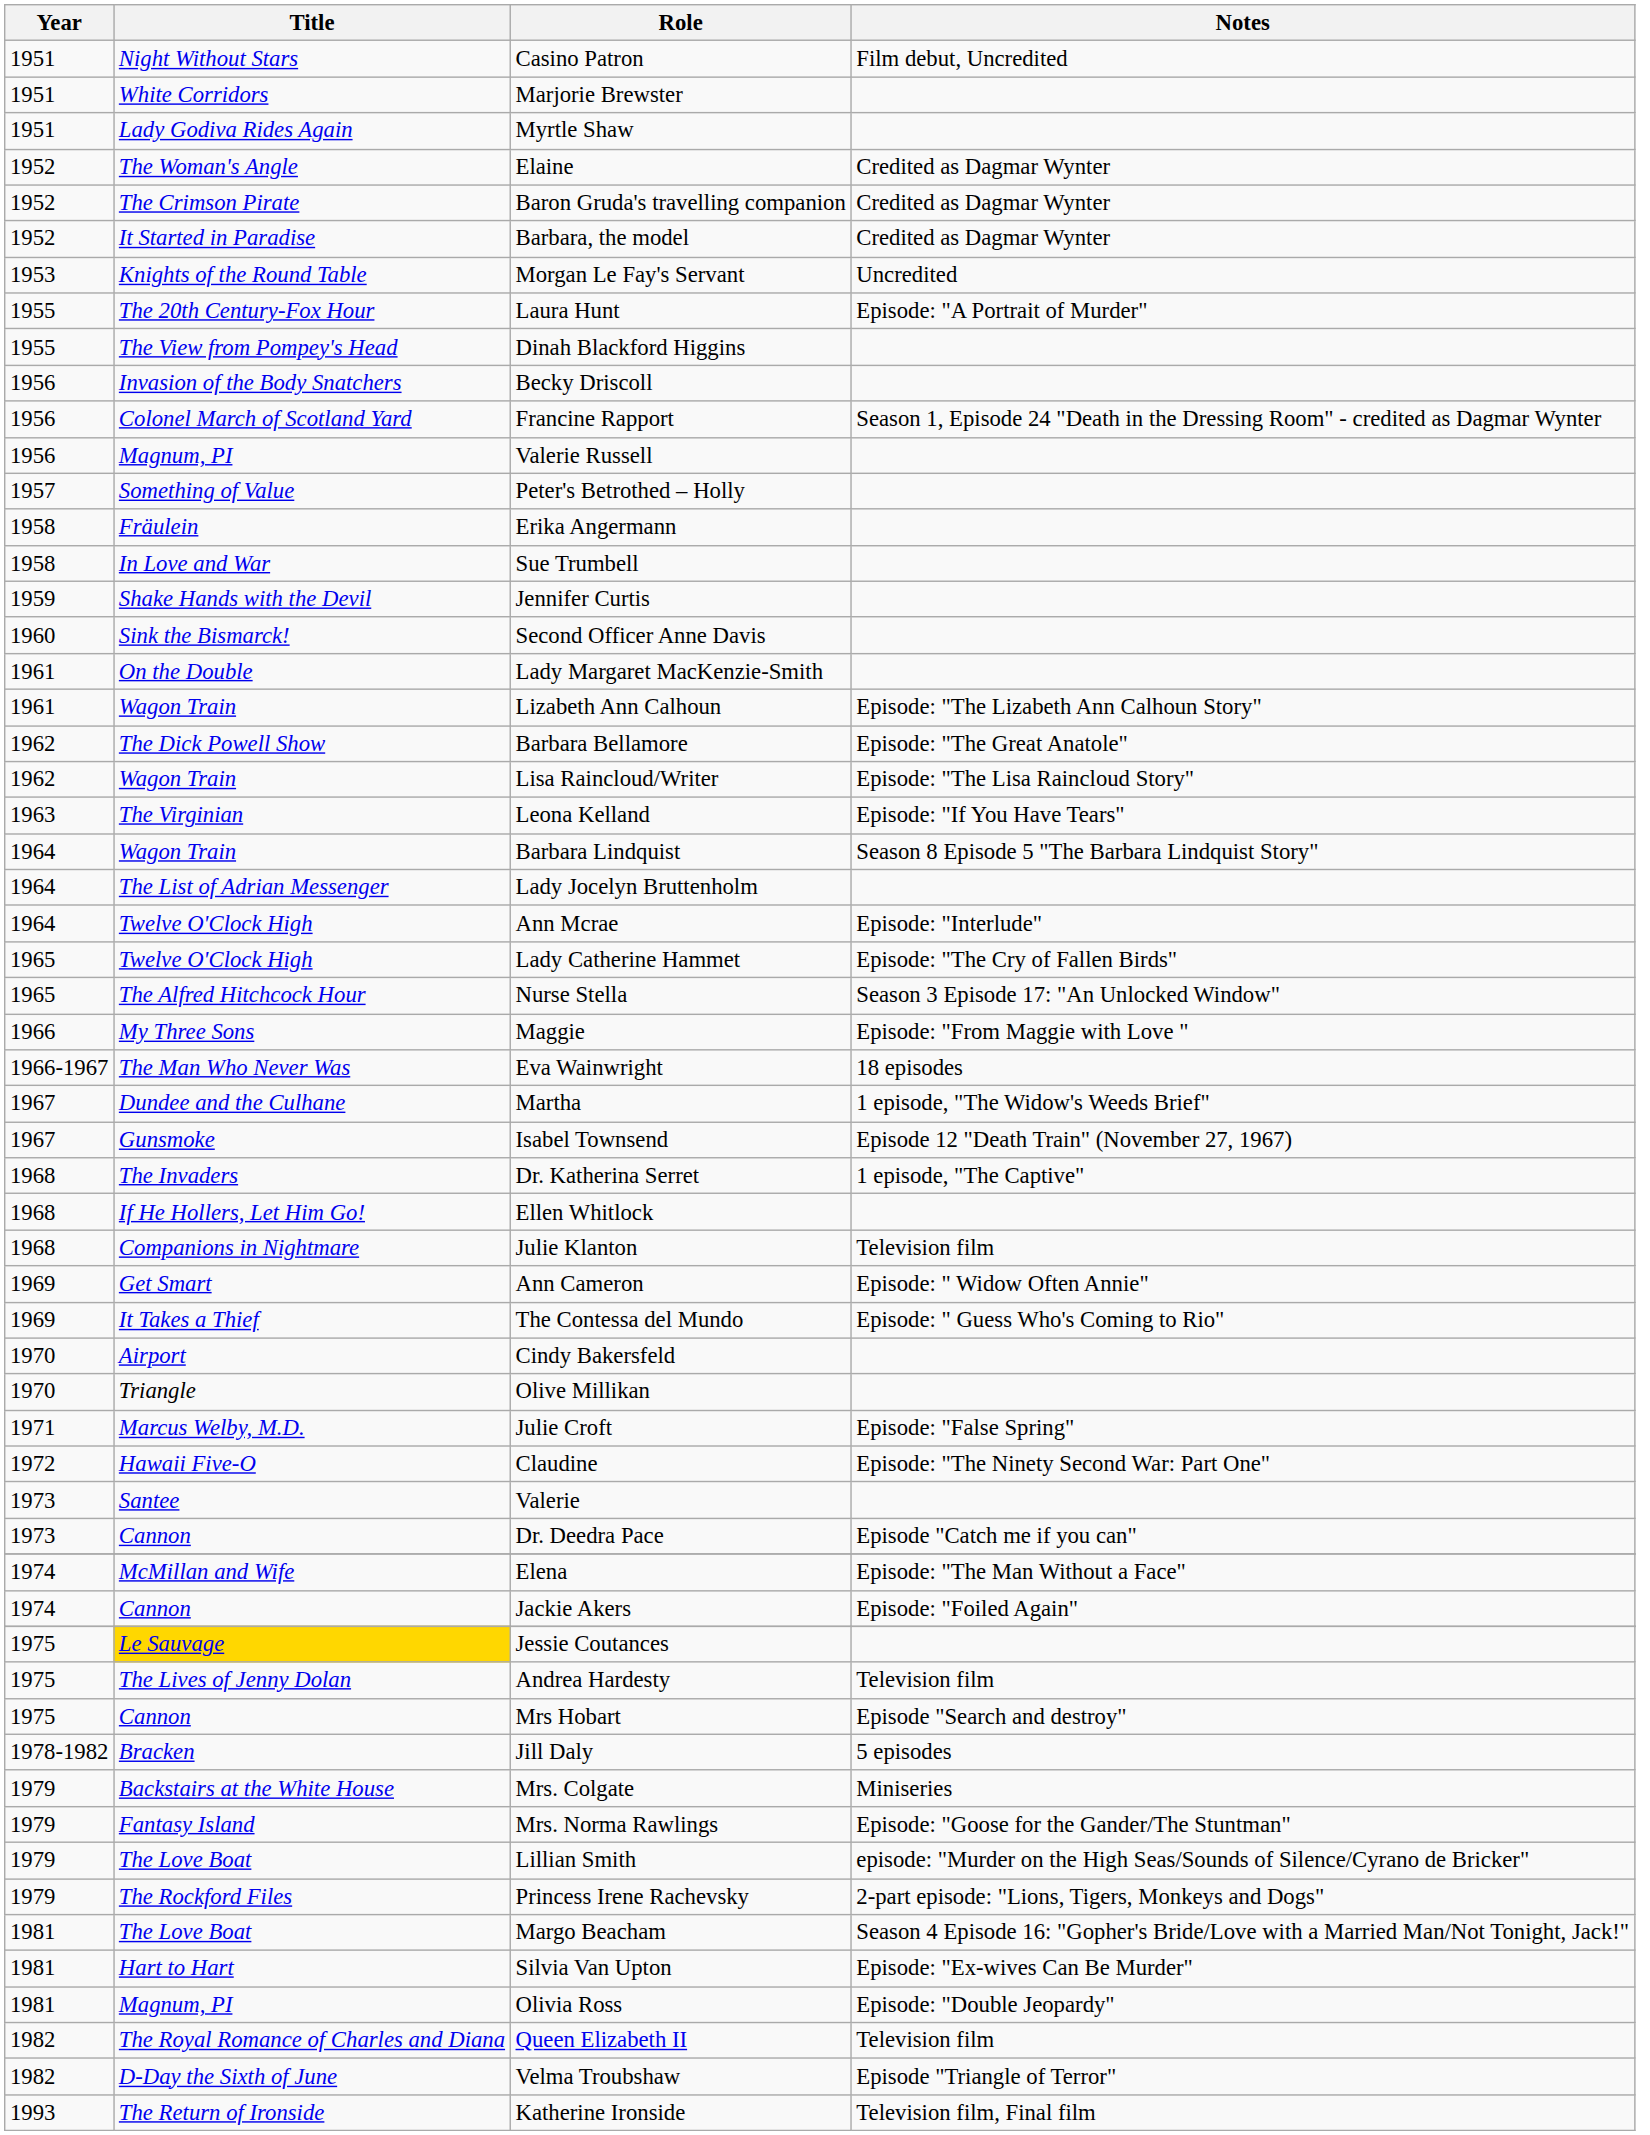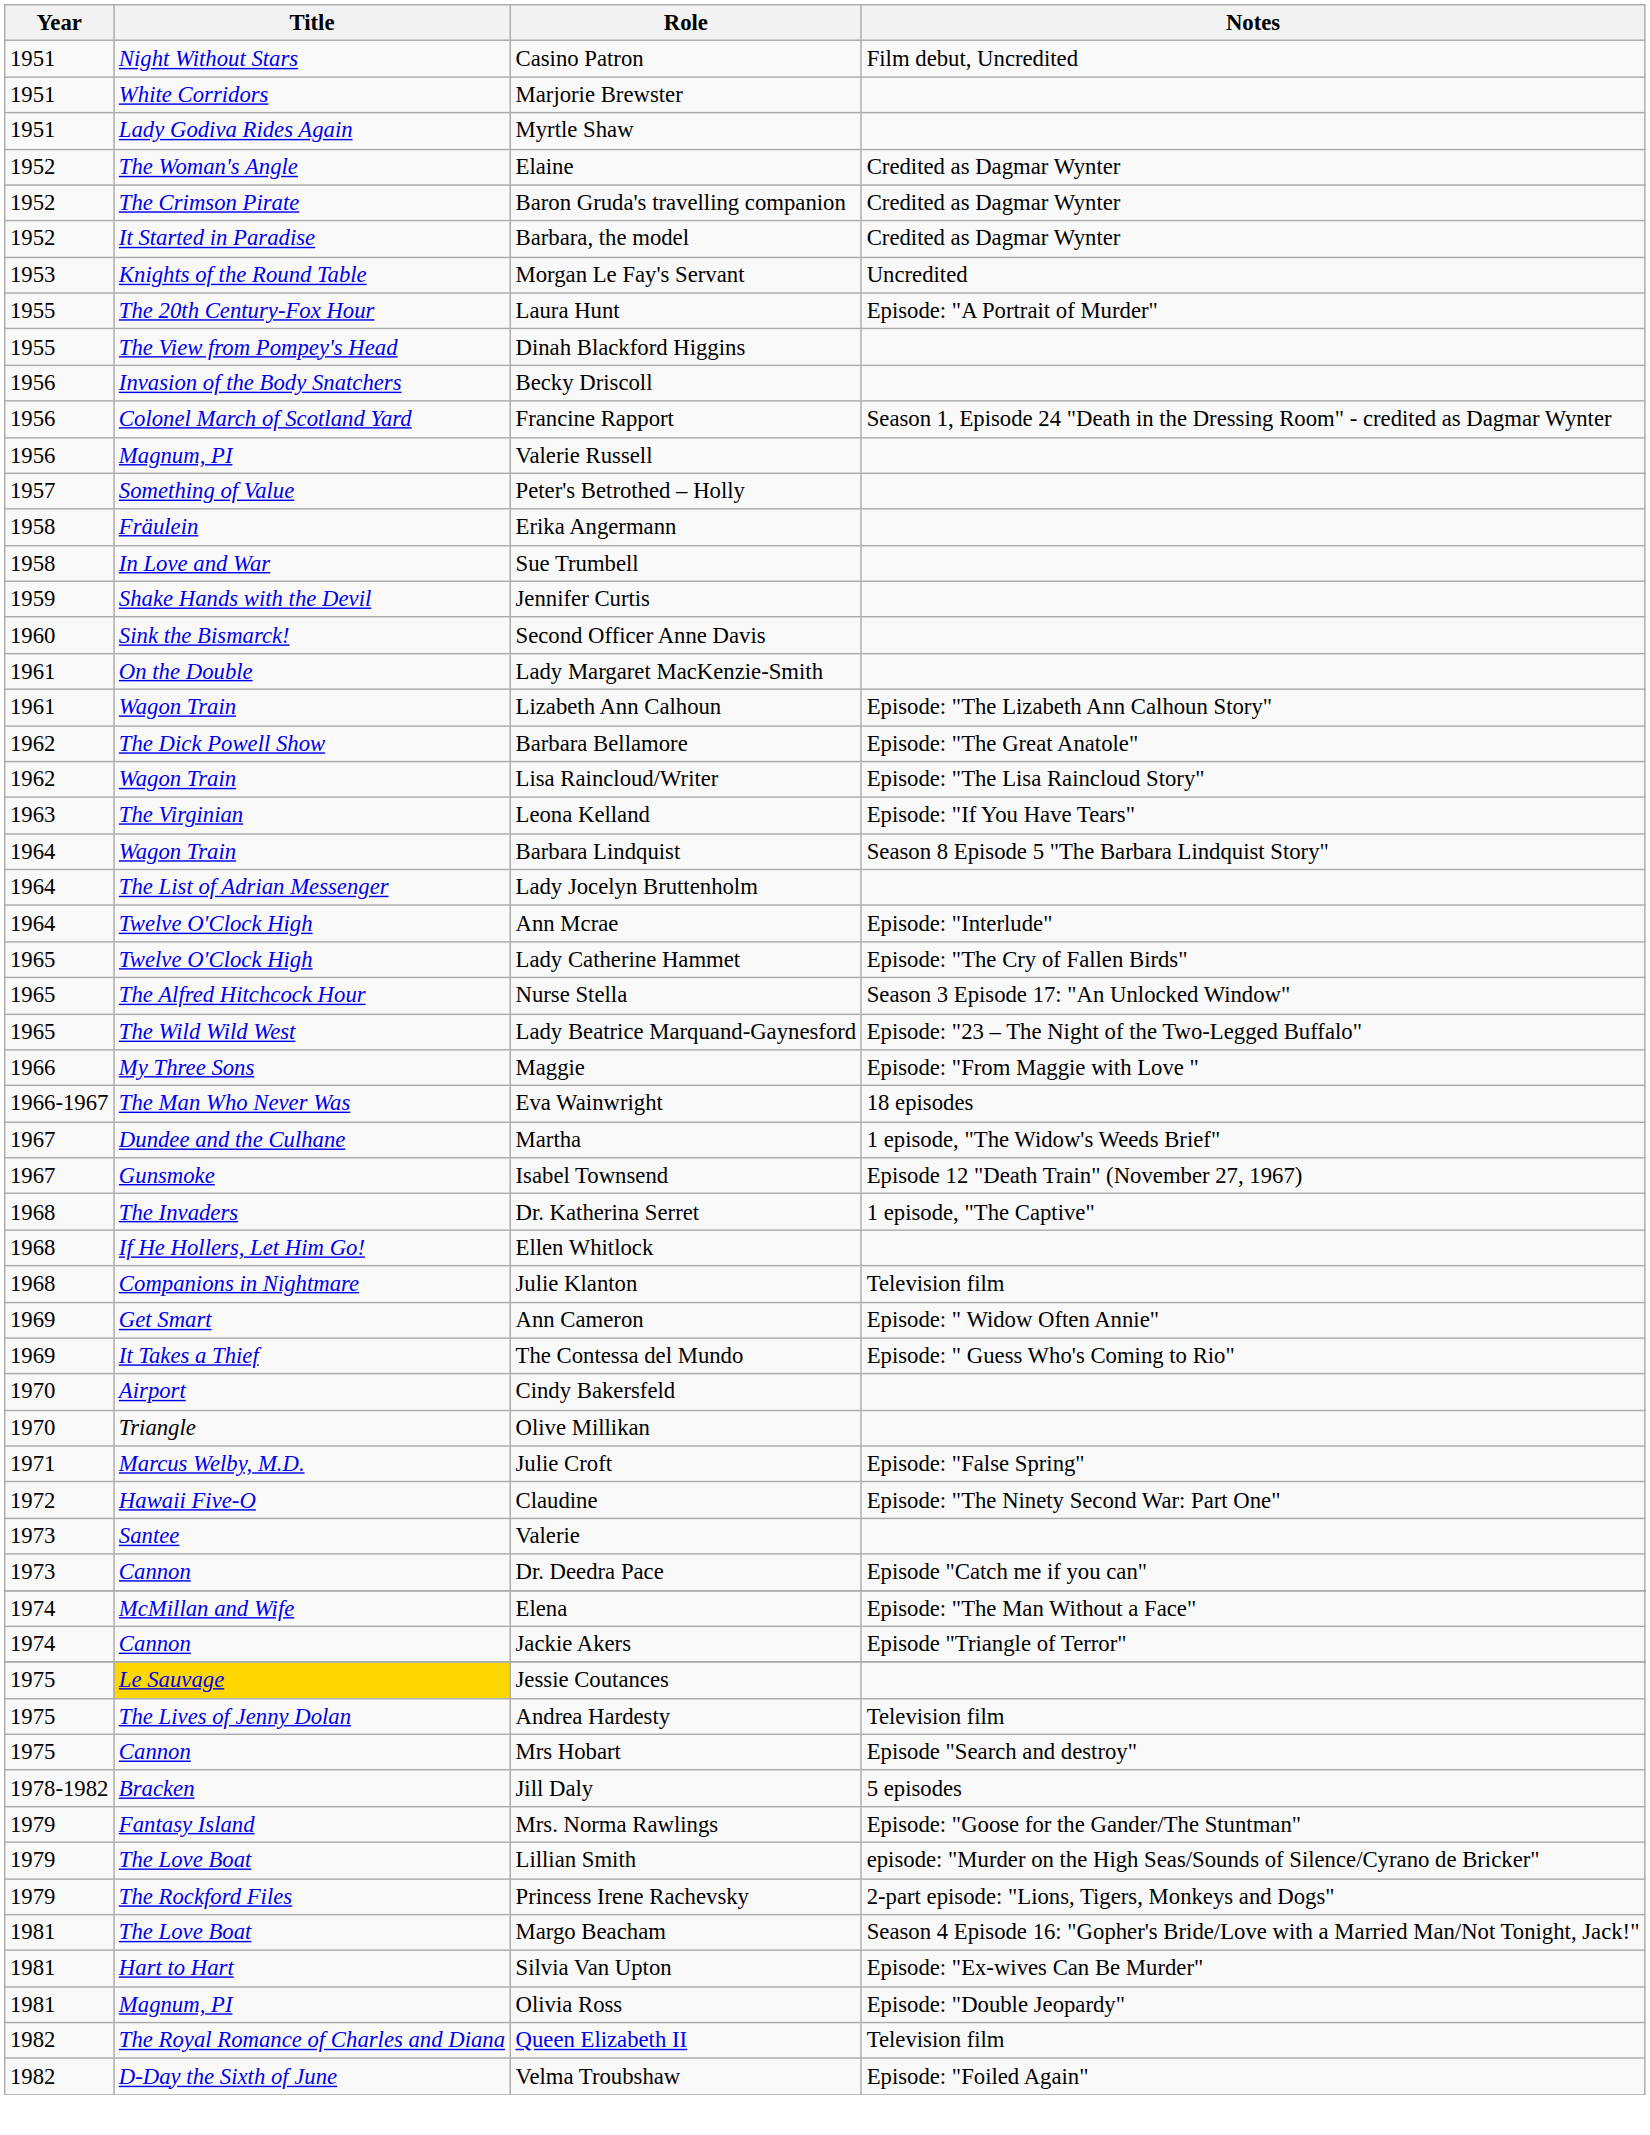+ row: 1965 | The Wild Wild West | Lady Beatrice Marquand-Gaynesford | Episode: "23 – The Night of the Two-Legged Buffalo"
Jackie Akers | Notes: Episode: "Foiled Again" -> Episode "Triangle of Terror"
- row: 1979 | Backstairs at the White House | Mrs. Colgate | Miniseries
Velma Troubshaw | Notes: Episode "Triangle of Terror" -> Episode: "Foiled Again"
- row: 1993 | The Return of Ironside | Katherine Ironside | Television film, Final film
